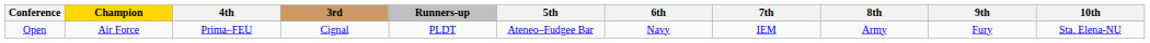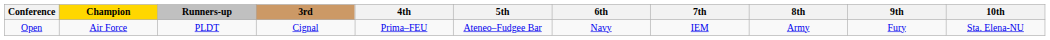columns swapped: Runners-up <-> 4th
